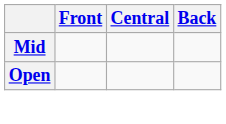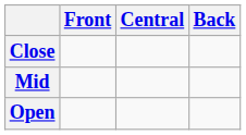+ row: Close
